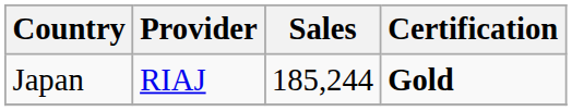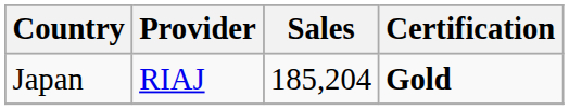Japan | Sales: 185,244 -> 185,204
